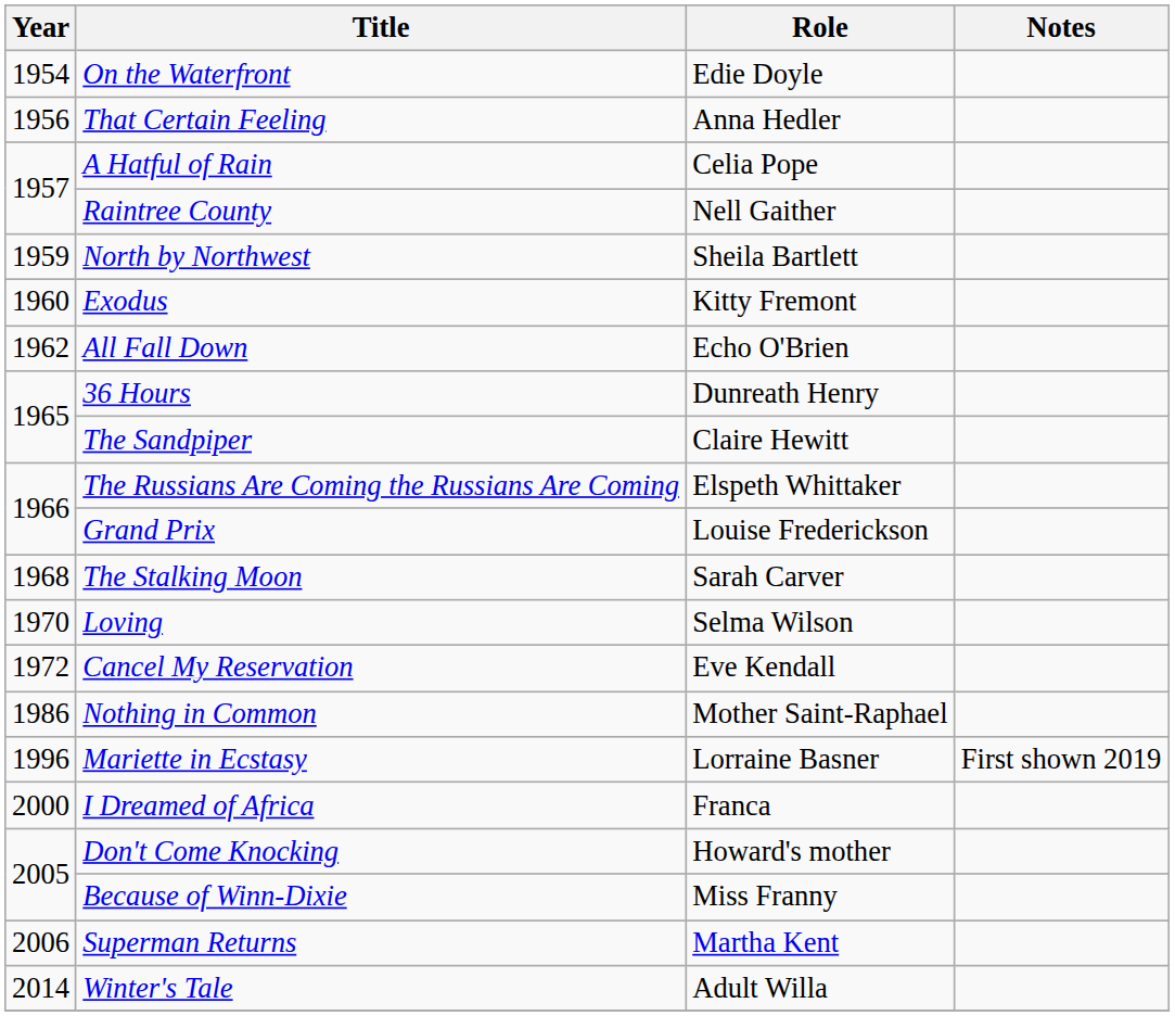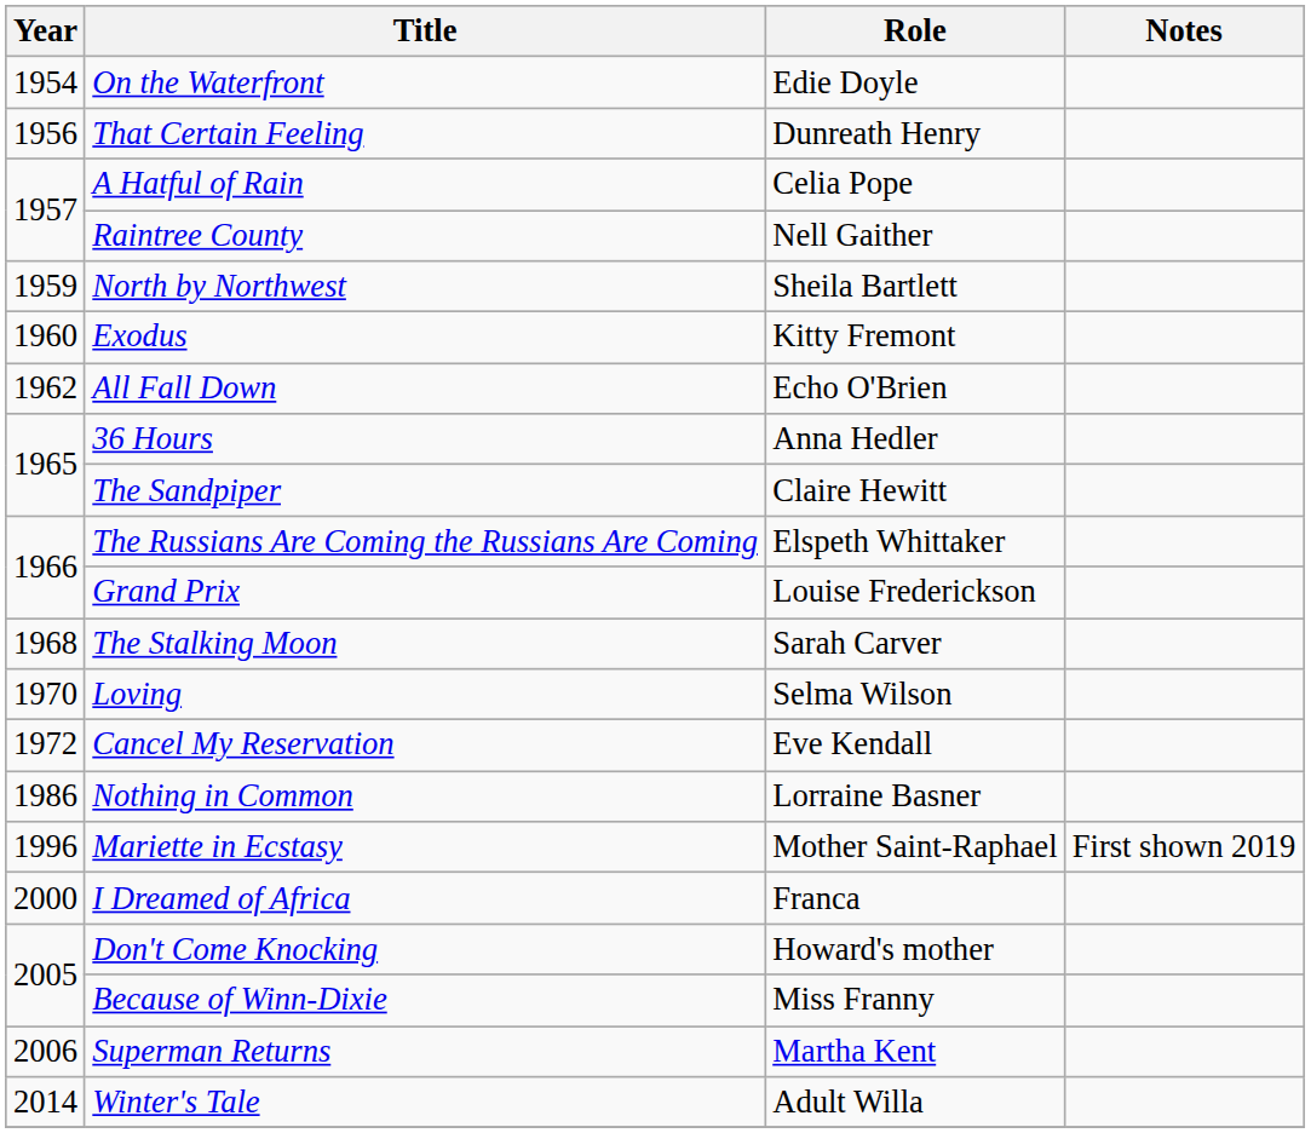That Certain Feeling | Role: Anna Hedler -> Dunreath Henry
36 Hours | Role: Dunreath Henry -> Anna Hedler
Nothing in Common | Role: Mother Saint-Raphael -> Lorraine Basner
Mariette in Ecstasy | Role: Lorraine Basner -> Mother Saint-Raphael
